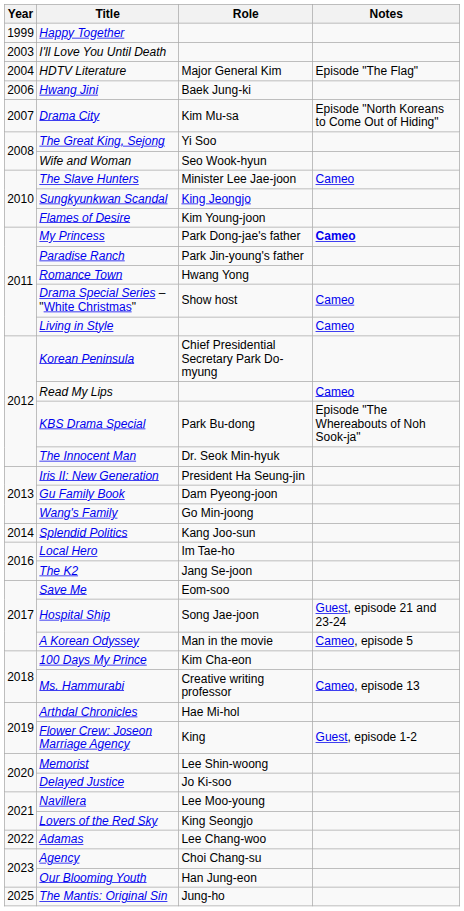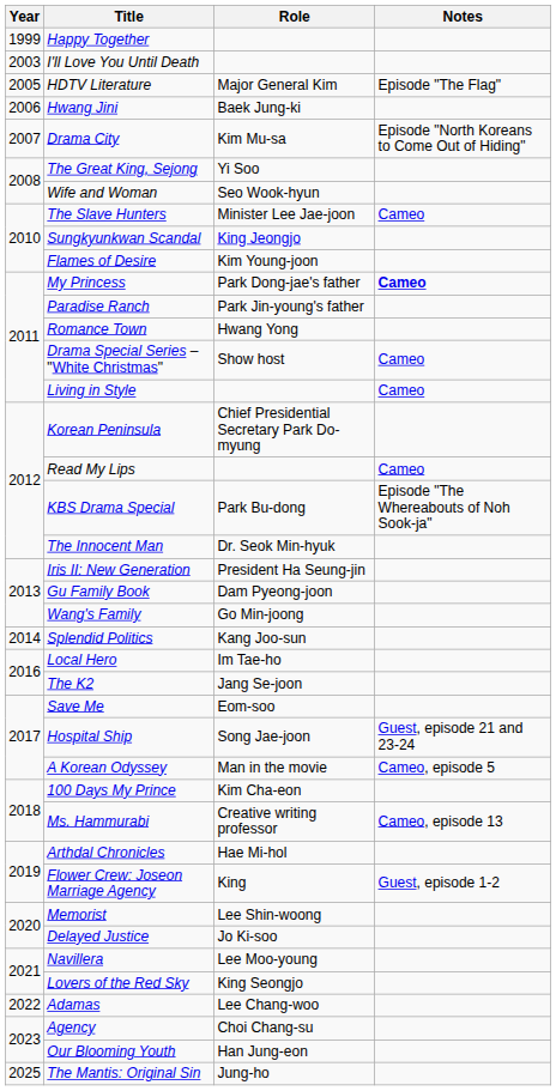HDTV Literature | Year: 2004 -> 2005
